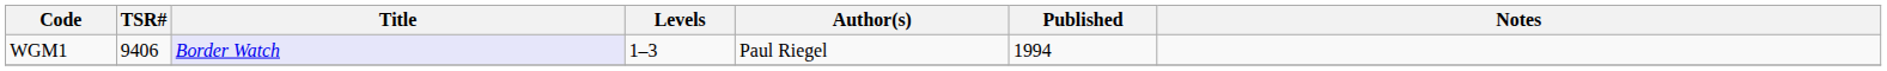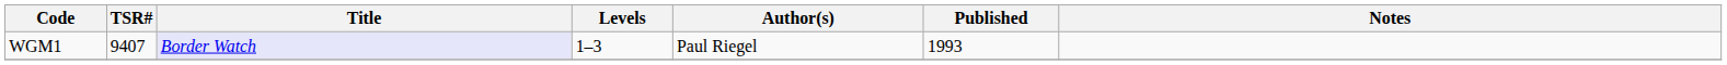WGM1 | TSR#: 9406 -> 9407
WGM1 | Published: 1994 -> 1993
